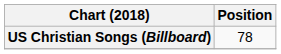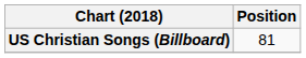US Christian Songs (Billboard) | Position: 78 -> 81
